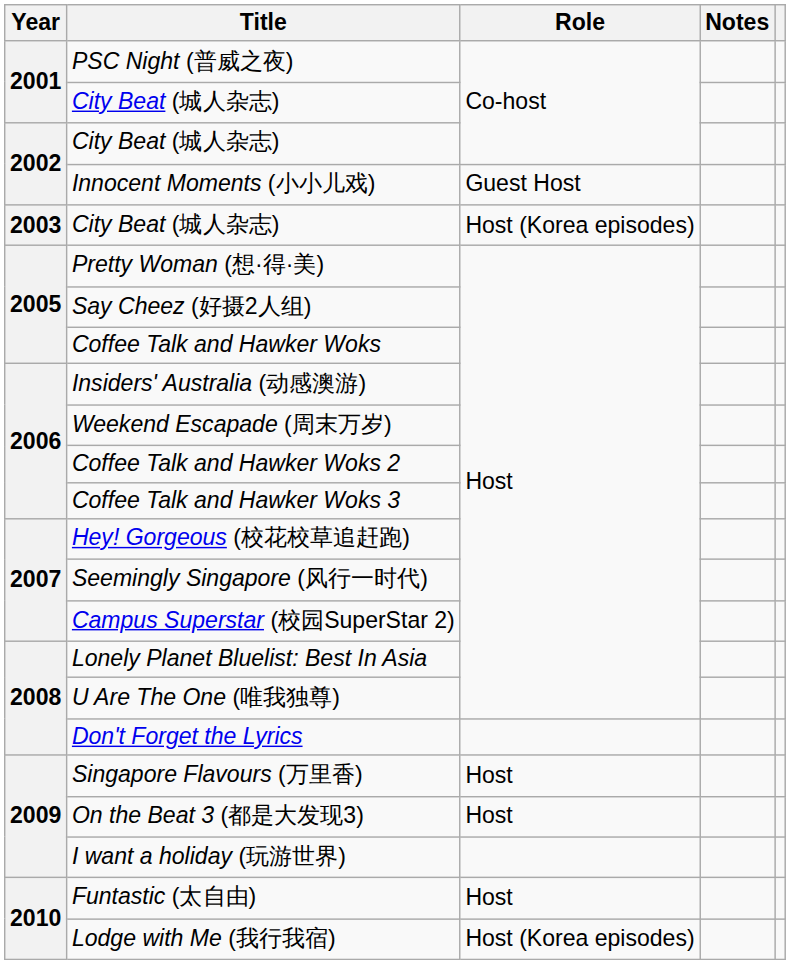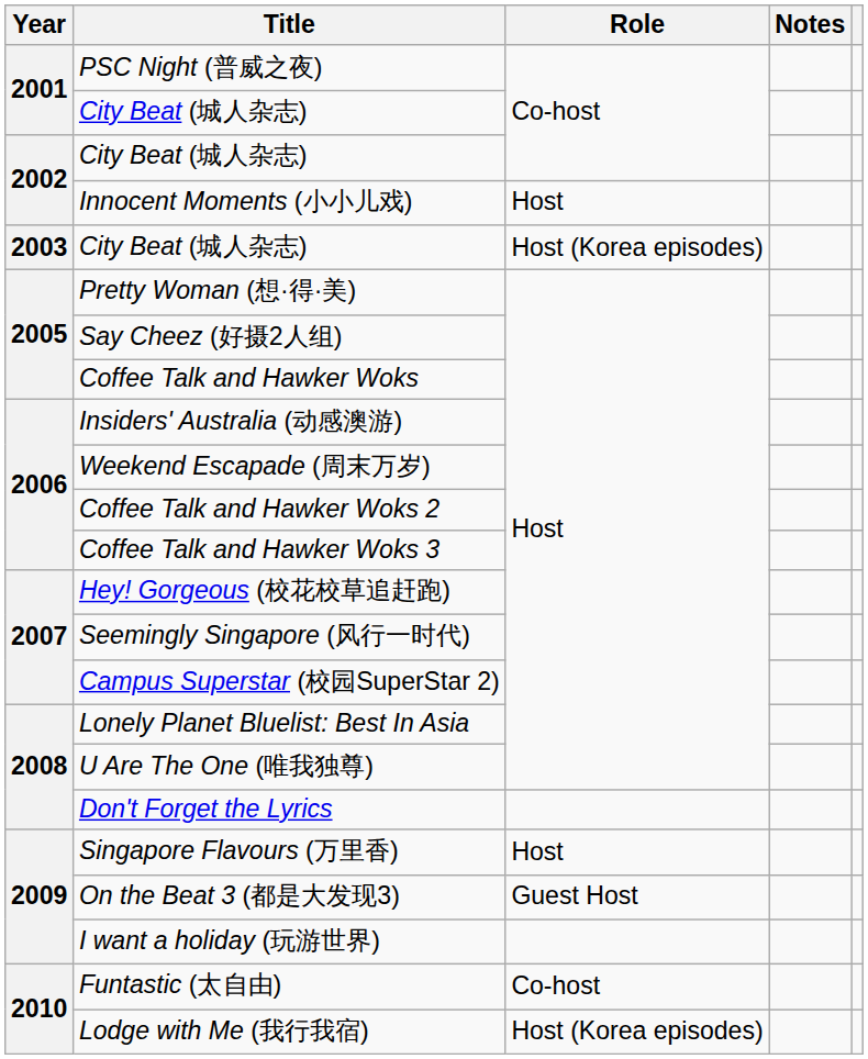Innocent Moments (小小儿戏) | Role: Guest Host -> Host
On the Beat 3 (都是大发现3) | Role: Host -> Guest Host
Funtastic (太自由) | Role: Host -> Co-host
